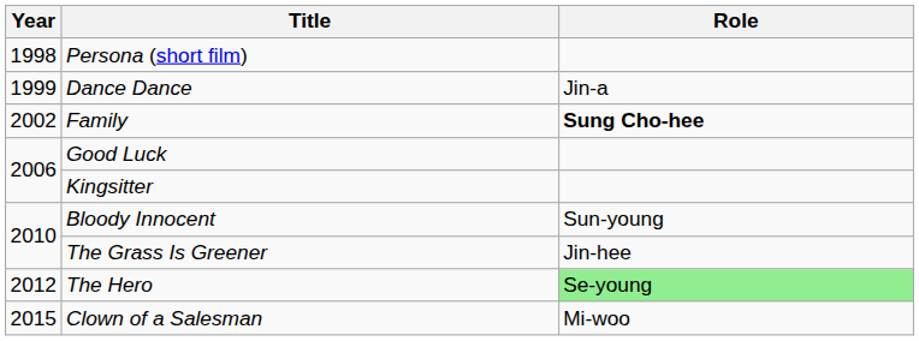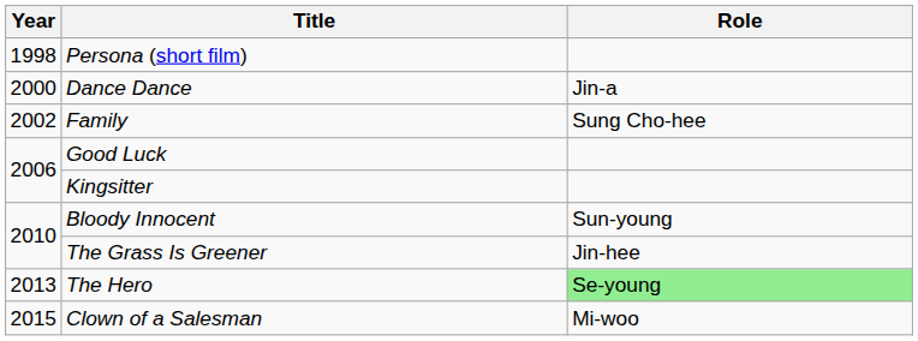Dance Dance | Year: 1999 -> 2000
Family | Role: bold -> normal
The Hero | Year: 2012 -> 2013
